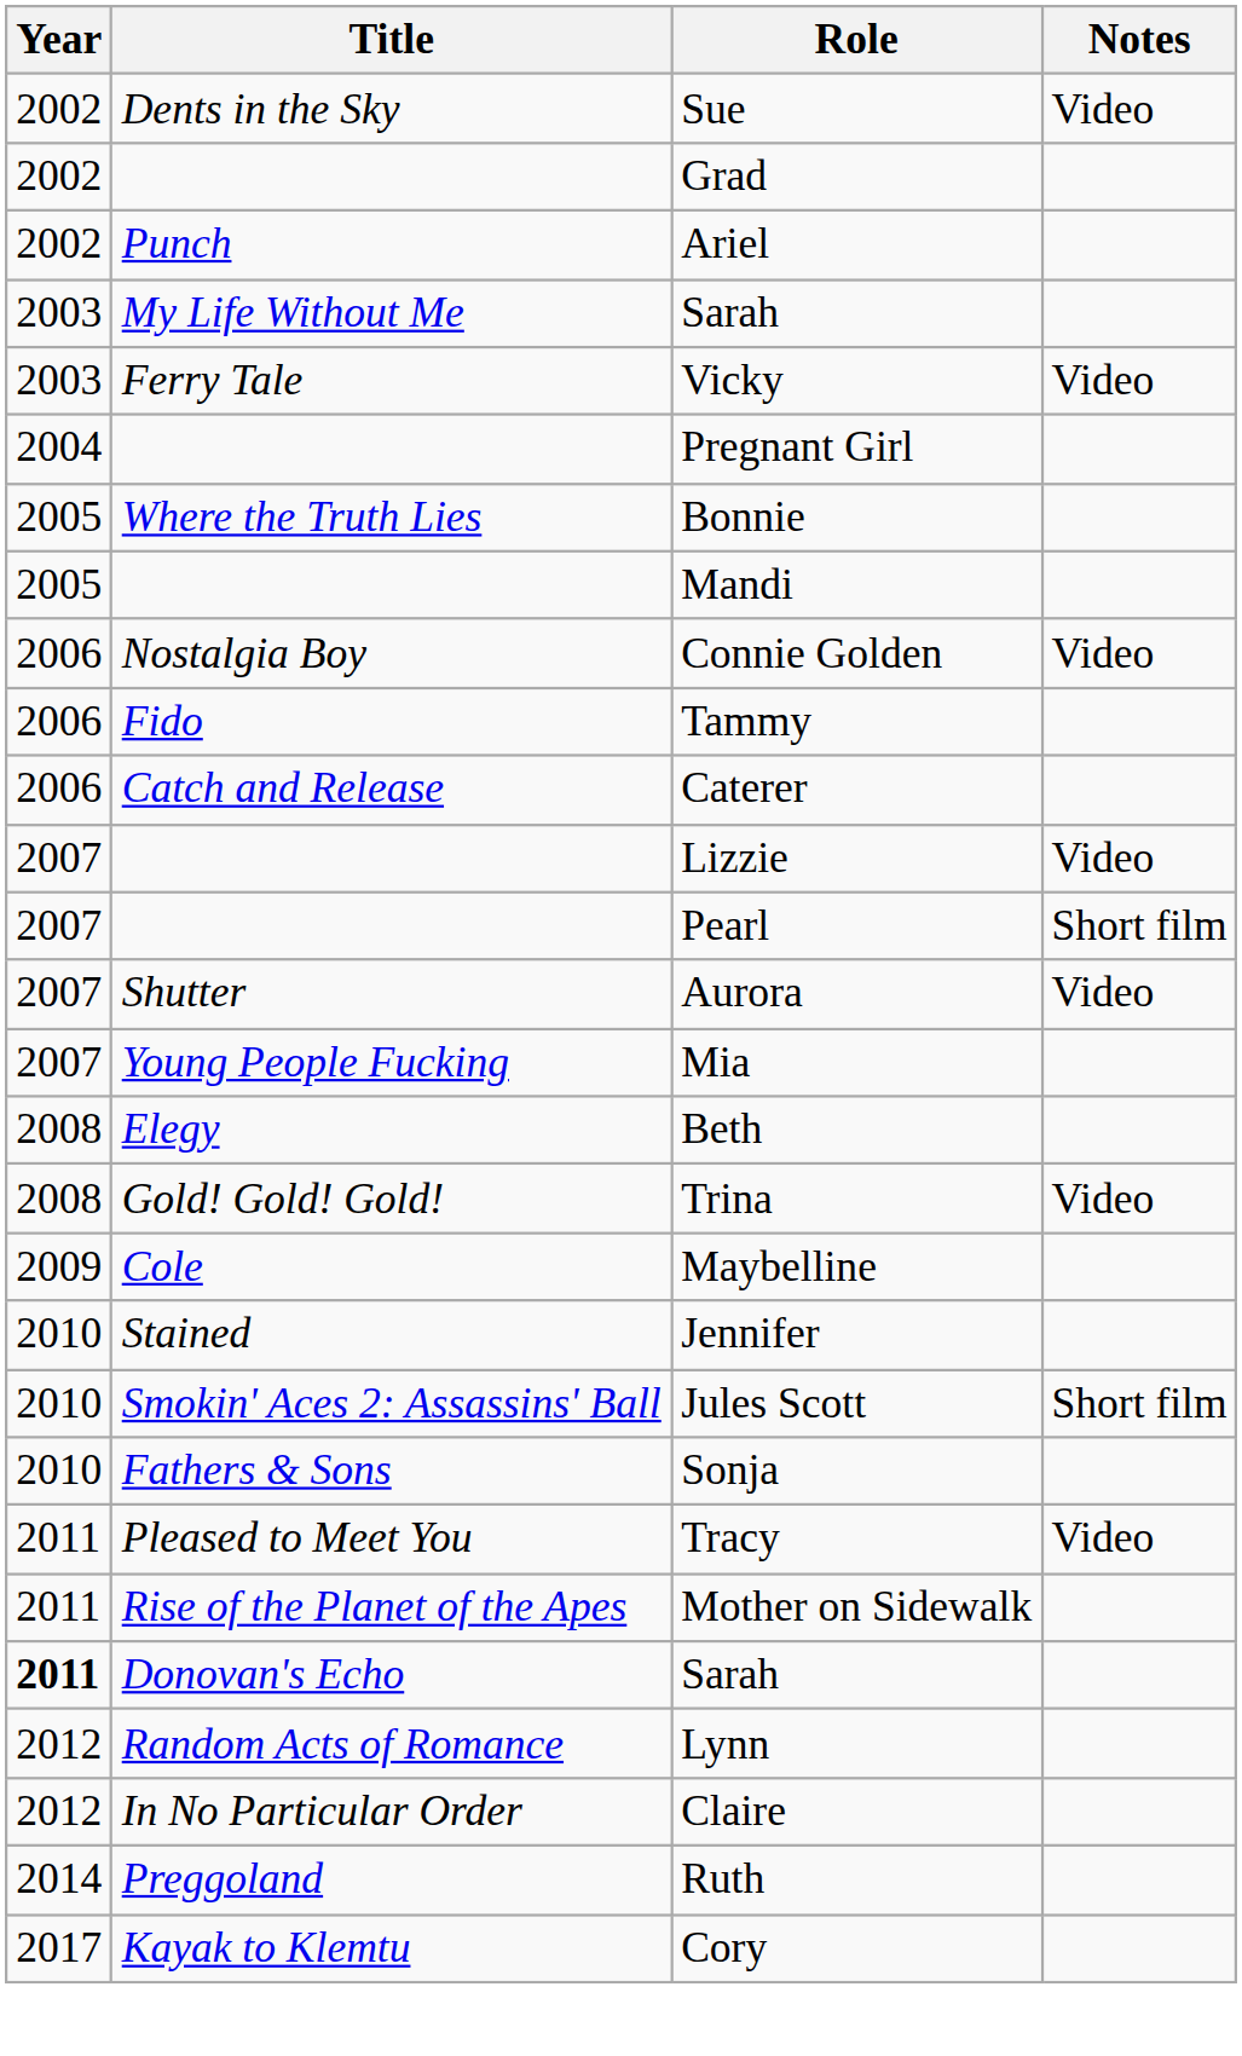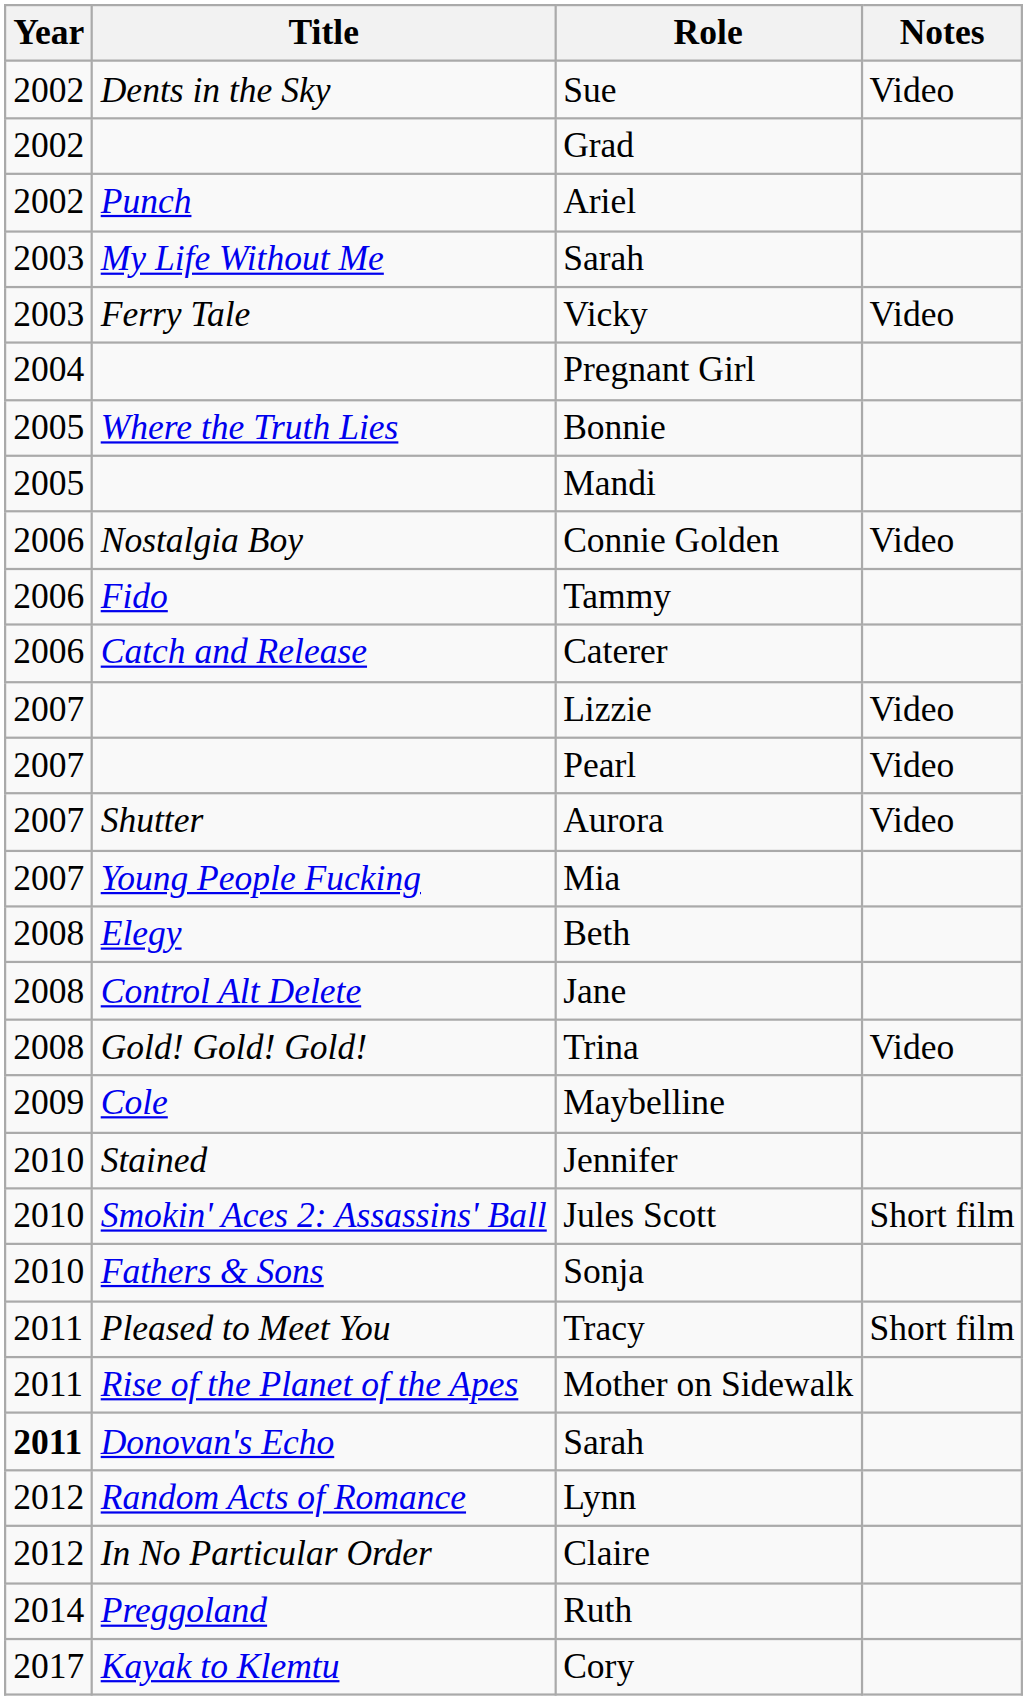Pearl | Notes: Short film -> Video
+ row: 2008 | Control Alt Delete | Jane
Tracy | Notes: Video -> Short film
